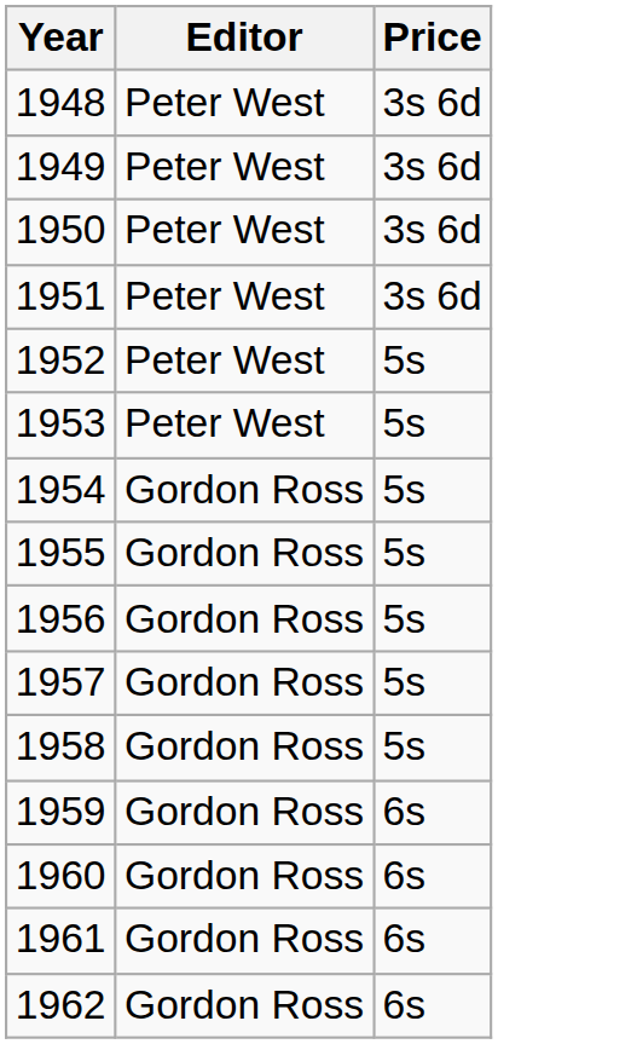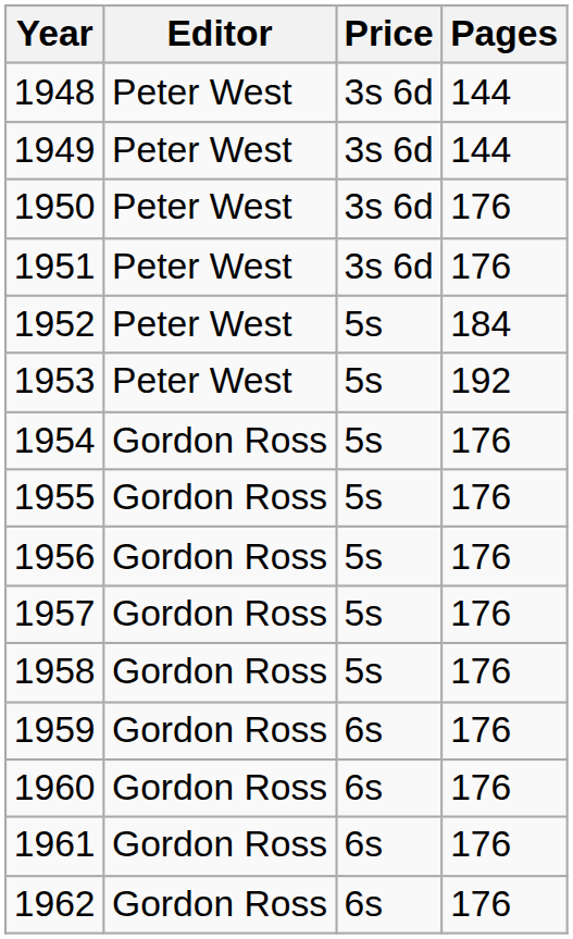+ column: Pages | 144 | 144 | 176 | 176 | 184 | 192 | 176 | 176 | 176 | 176 | 176 | 176 | 176 | 176 | 176
